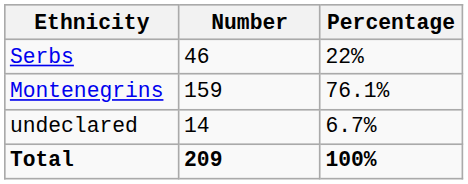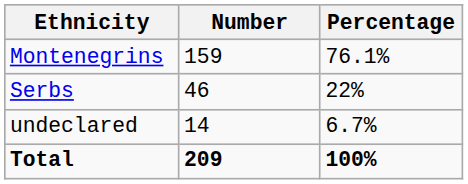rows swapped: Montenegrins <-> Serbs
